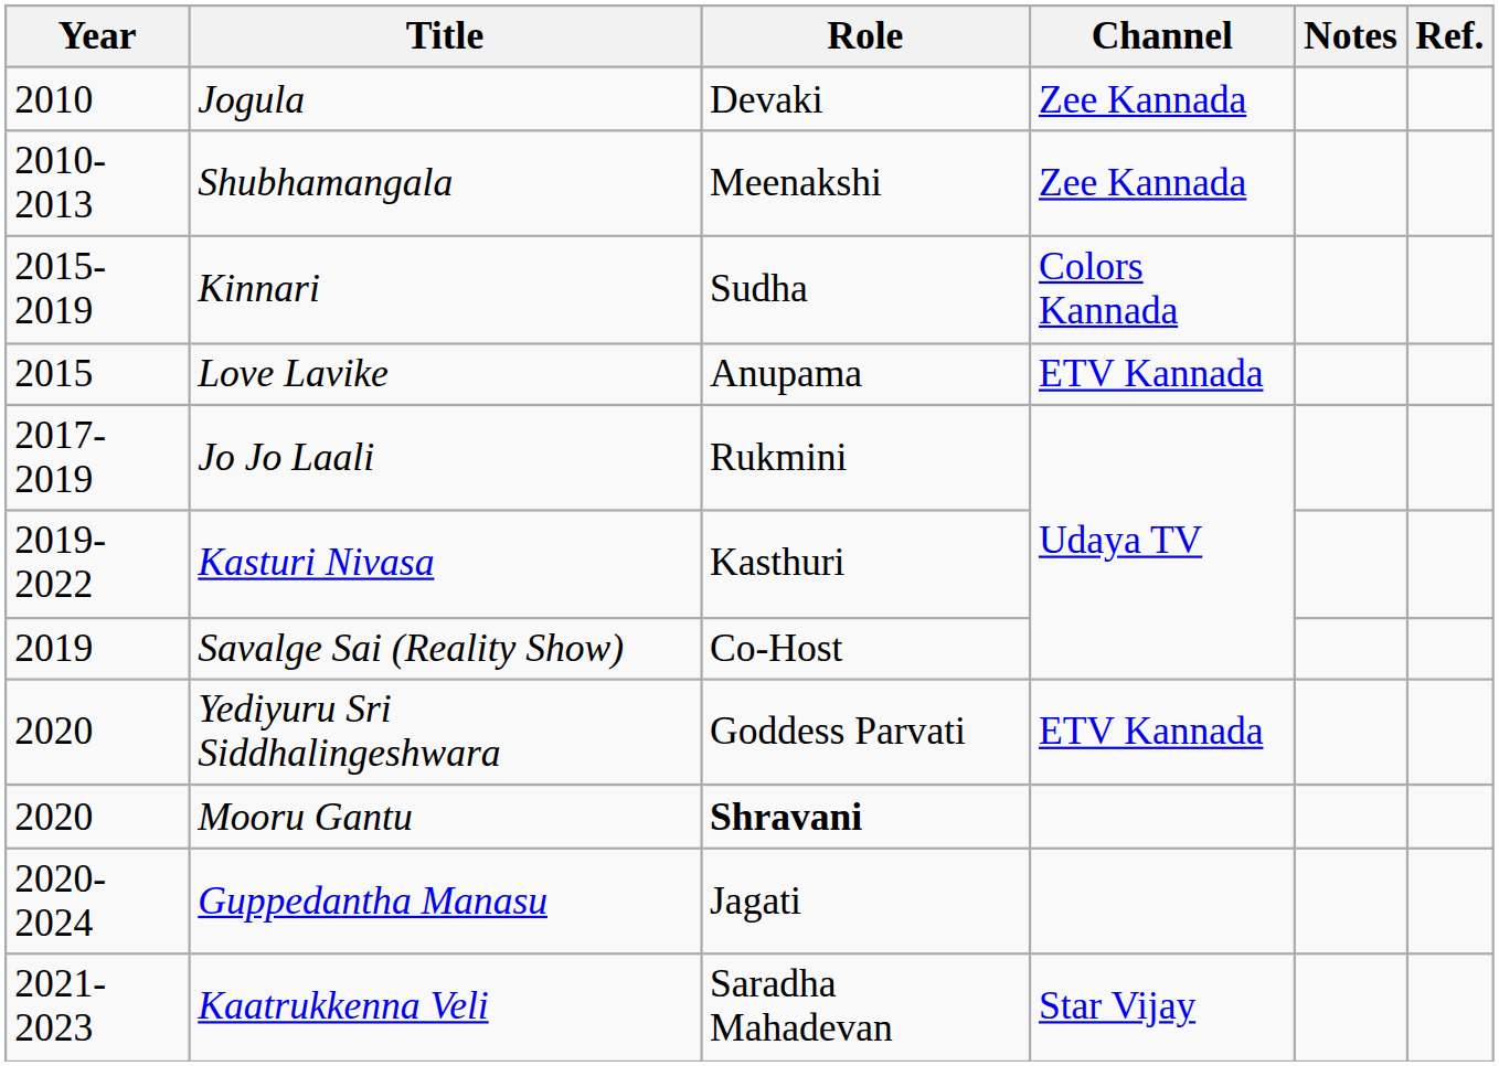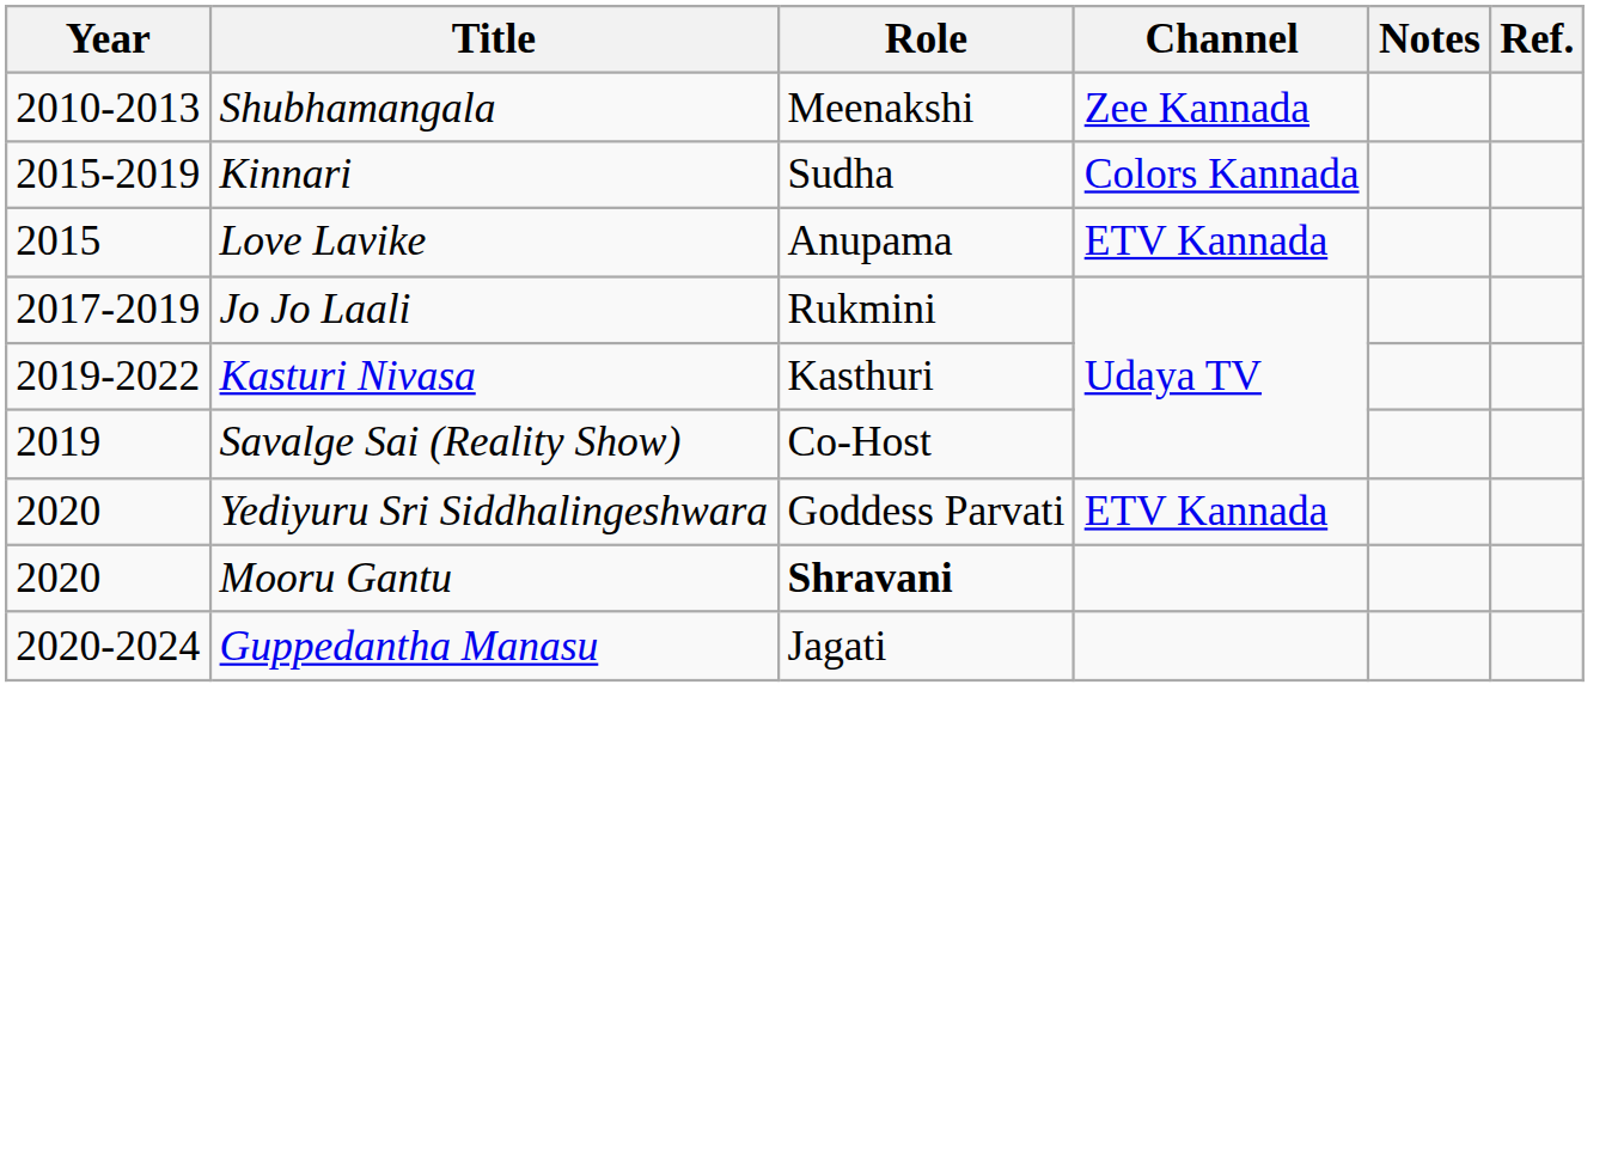- row: 2010 | Jogula | Devaki | Zee Kannada
- row: 2021-2023 | Kaatrukkenna Veli | Saradha Mahadevan | Star Vijay
